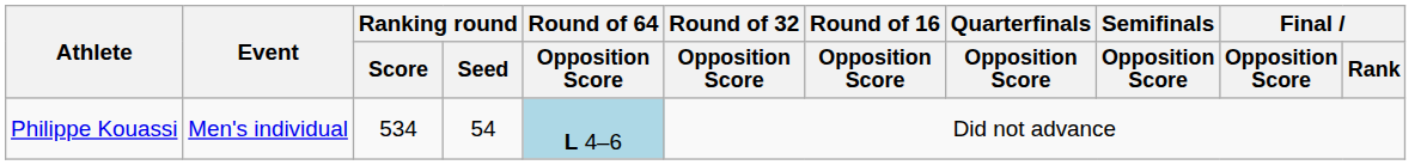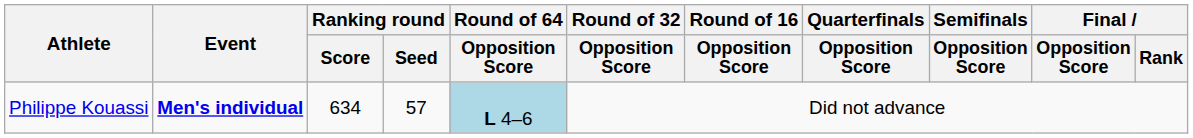Philippe Kouassi | Event: normal -> bold
Philippe Kouassi | Ranking round / Score: 534 -> 634
Philippe Kouassi | Ranking round / Seed: 54 -> 57
